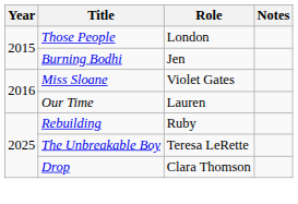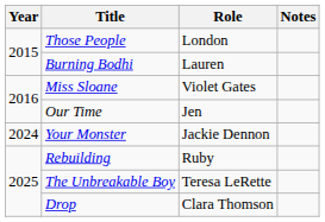Burning Bodhi | Role: Jen -> Lauren
Our Time | Role: Lauren -> Jen
+ row: 2024 | Your Monster | Jackie Dennon
